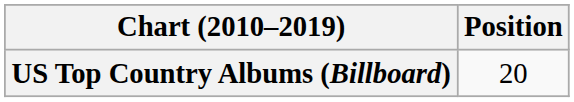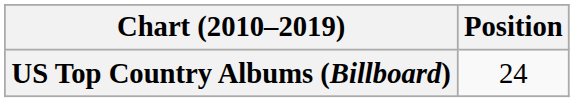US Top Country Albums (Billboard) | Position: 20 -> 24
